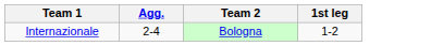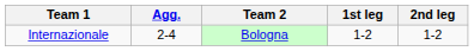+ column: 2nd leg | 1-2
